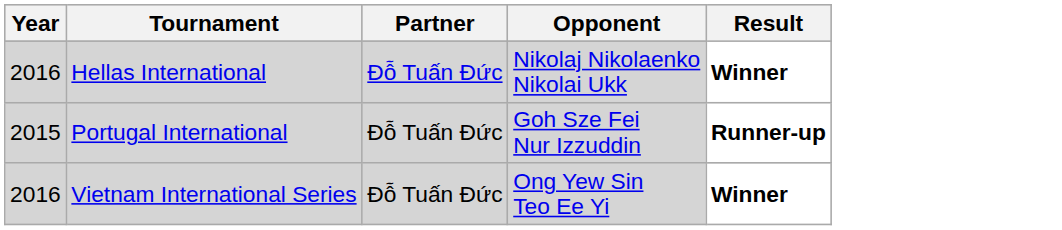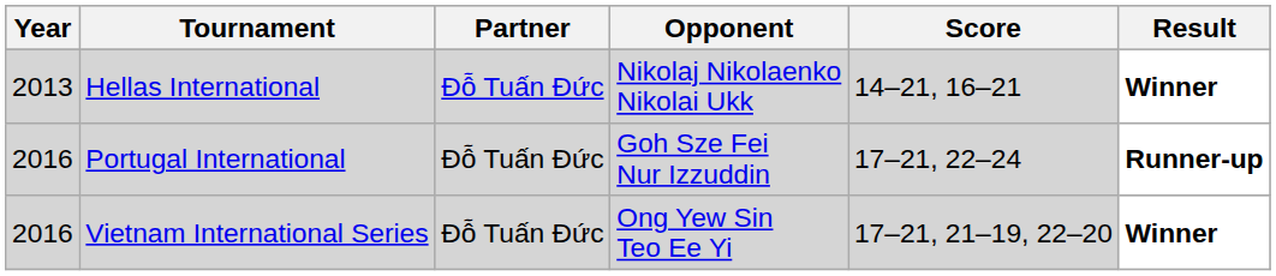+ column: Score | 14–21, 16–21 | 17–21, 22–24 | 17–21, 21–19, 22–20
Hellas International | Year: 2016 -> 2013
Portugal International | Year: 2015 -> 2016
